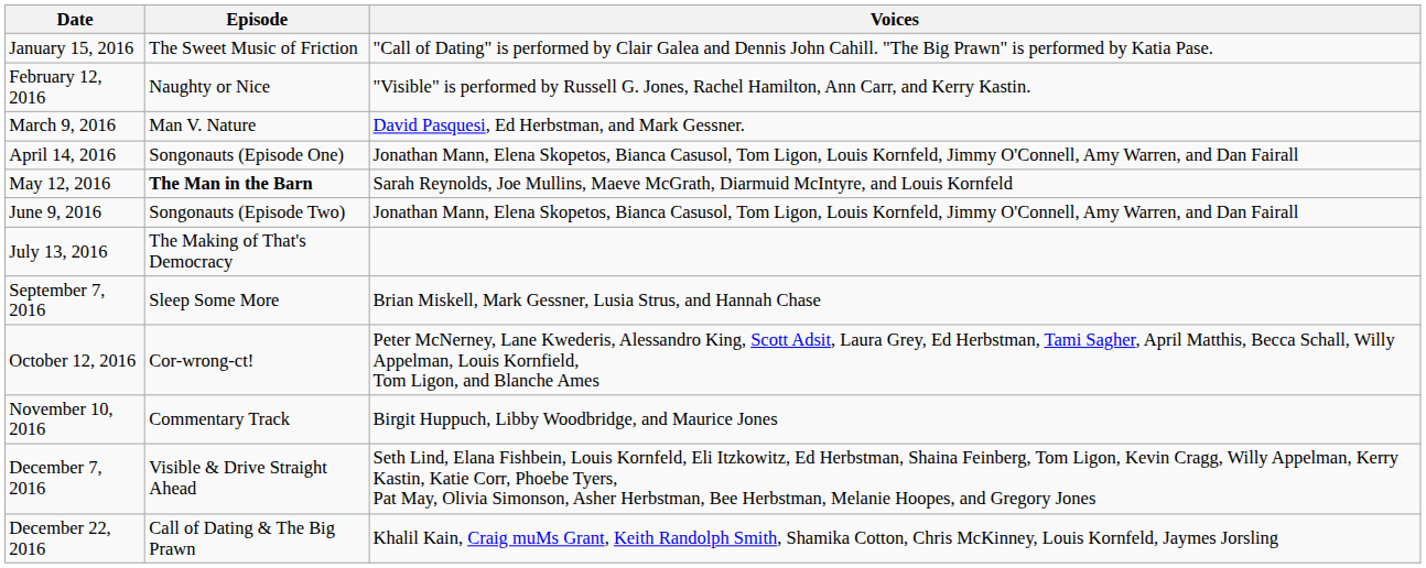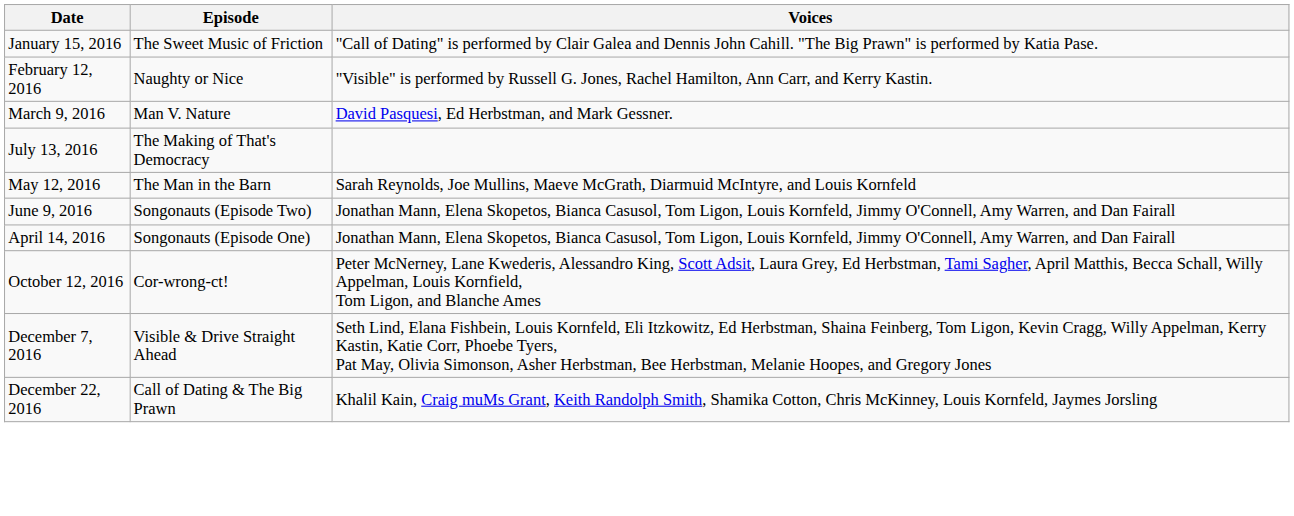rows swapped: April 14, 2016 <-> July 13, 2016
May 12, 2016 | Episode: bold -> normal
- row: September 7, 2016 | Sleep Some More | Brian Miskell, Mark Gessner, Lusia Strus, and Hannah Chase
- row: November 10, 2016 | Commentary Track | Birgit Huppuch, Libby Woodbridge, and Maurice Jones
